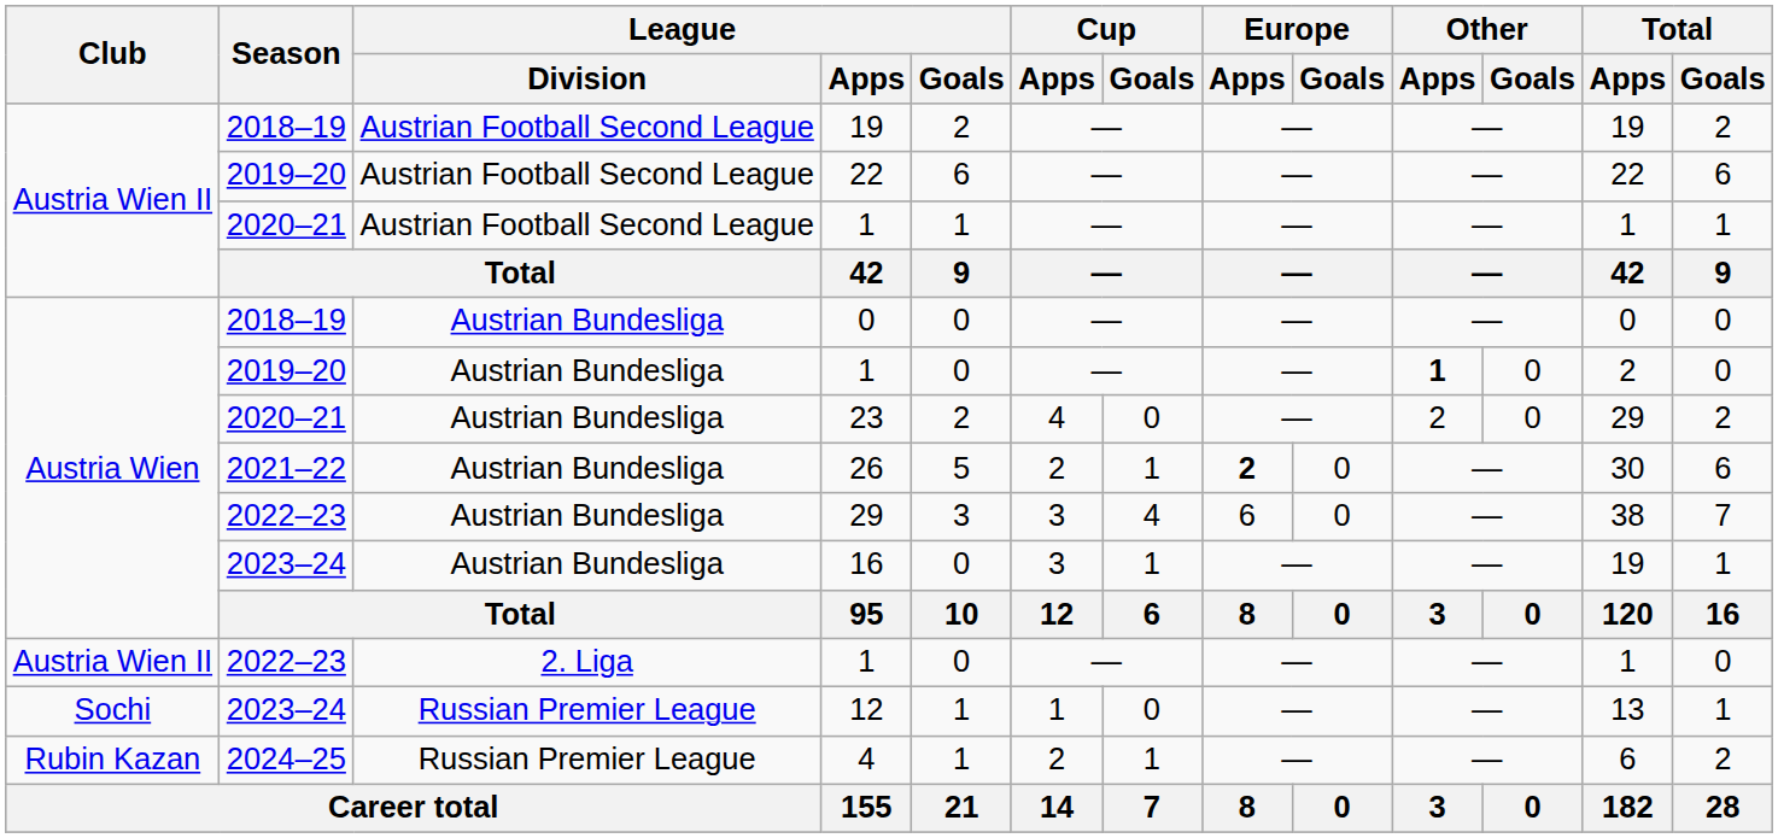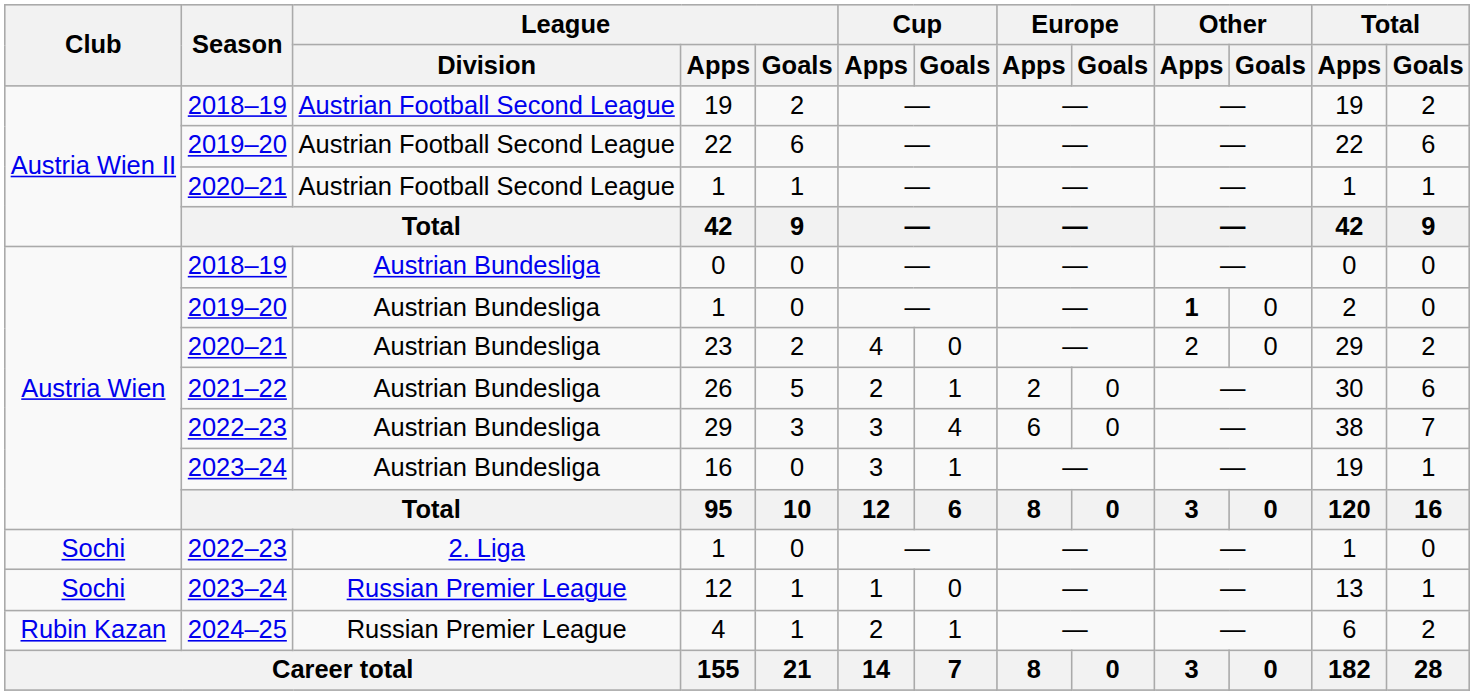26 | Europe / Apps: bold -> normal
2022–23 / 1 | Club: Austria Wien II -> Sochi
